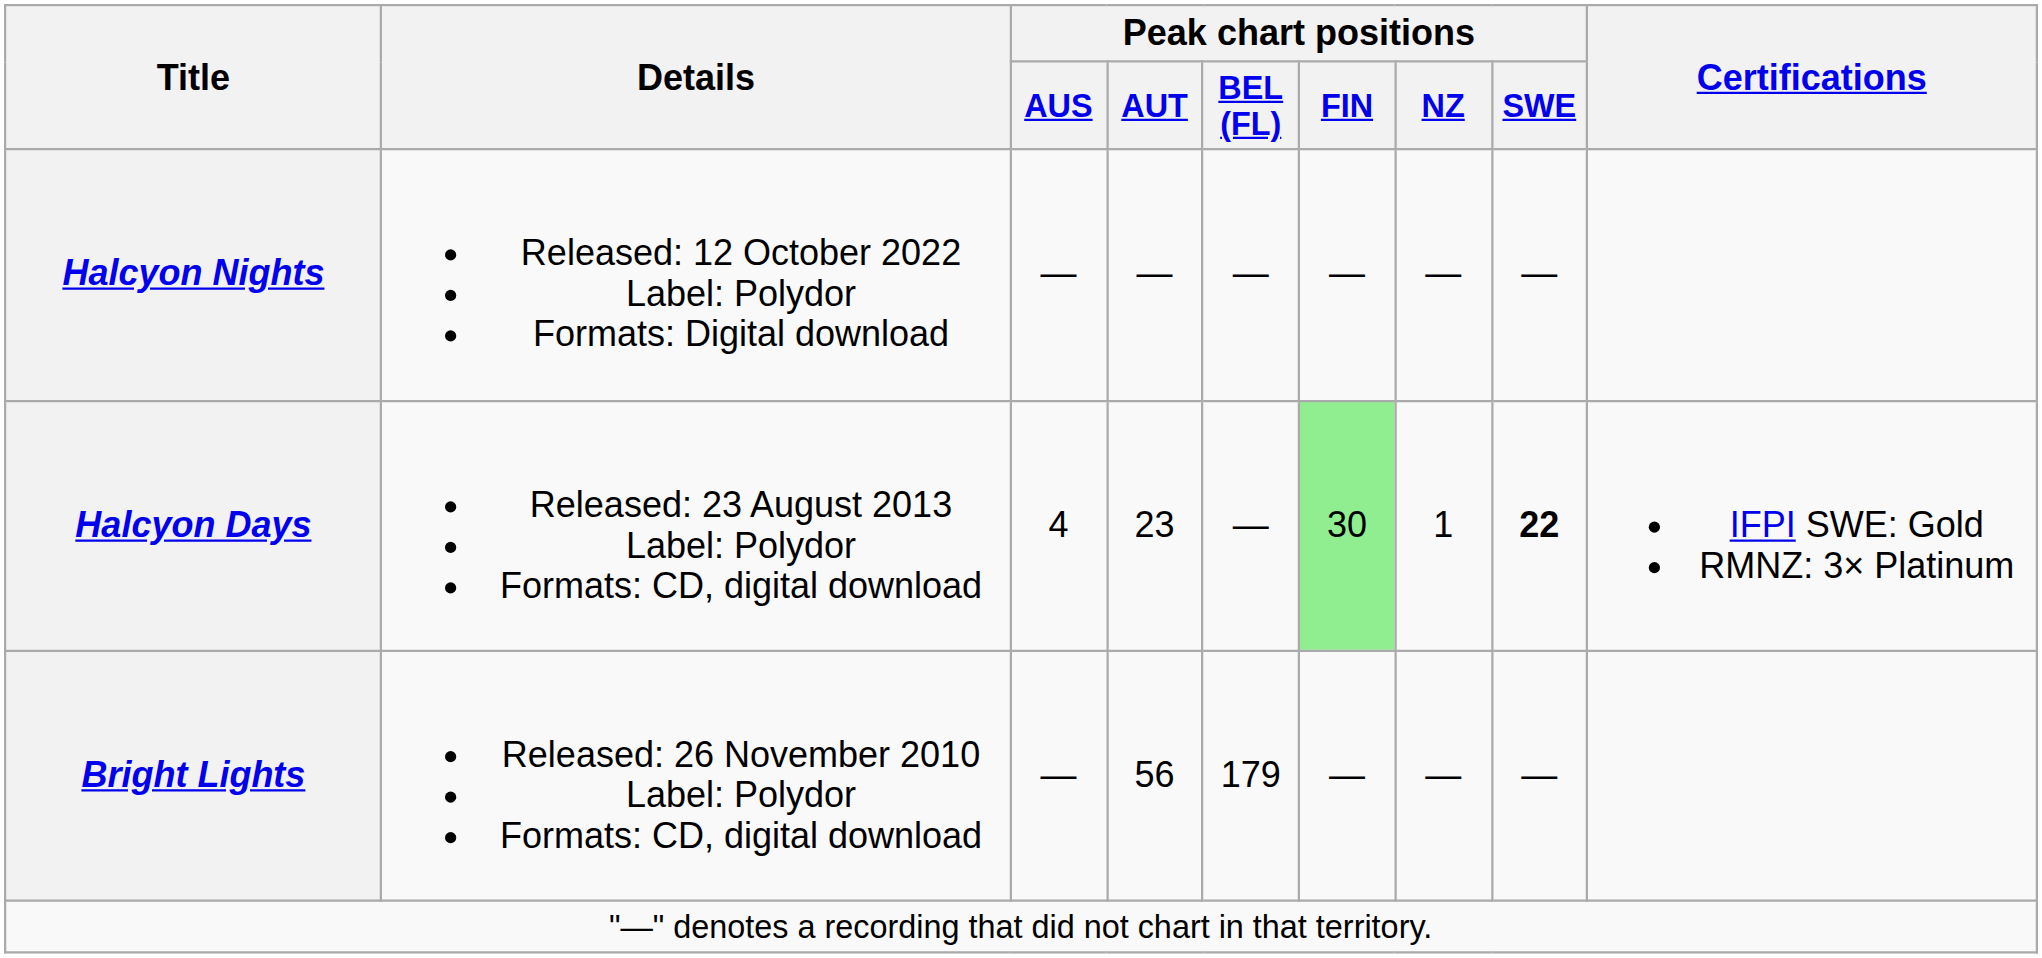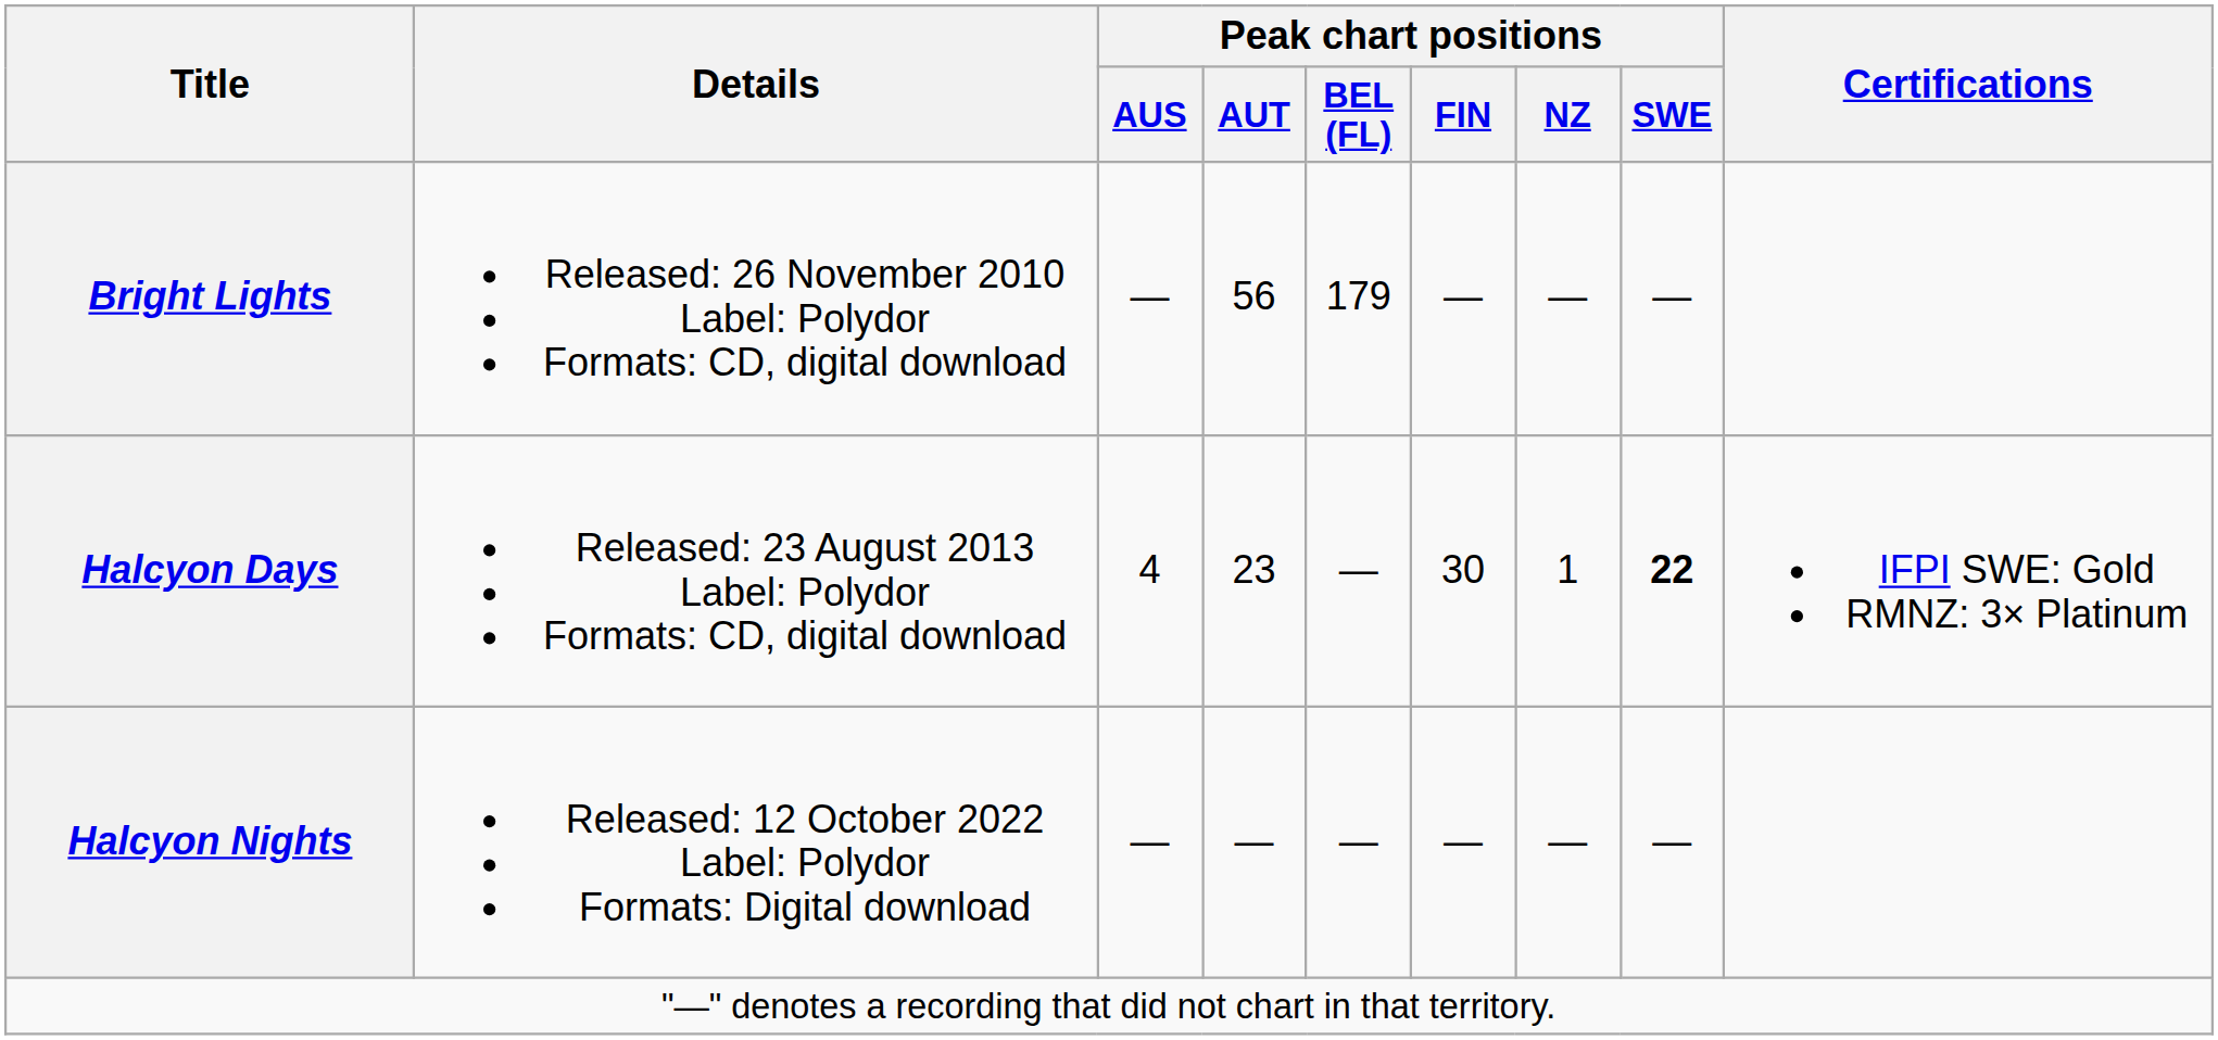rows swapped: Bright Lights <-> Halcyon Nights
Halcyon Days | Peak chart positions / FIN: lightgreen background -> no background
